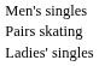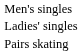rows swapped: Ladies' singles <-> Pairs skating
